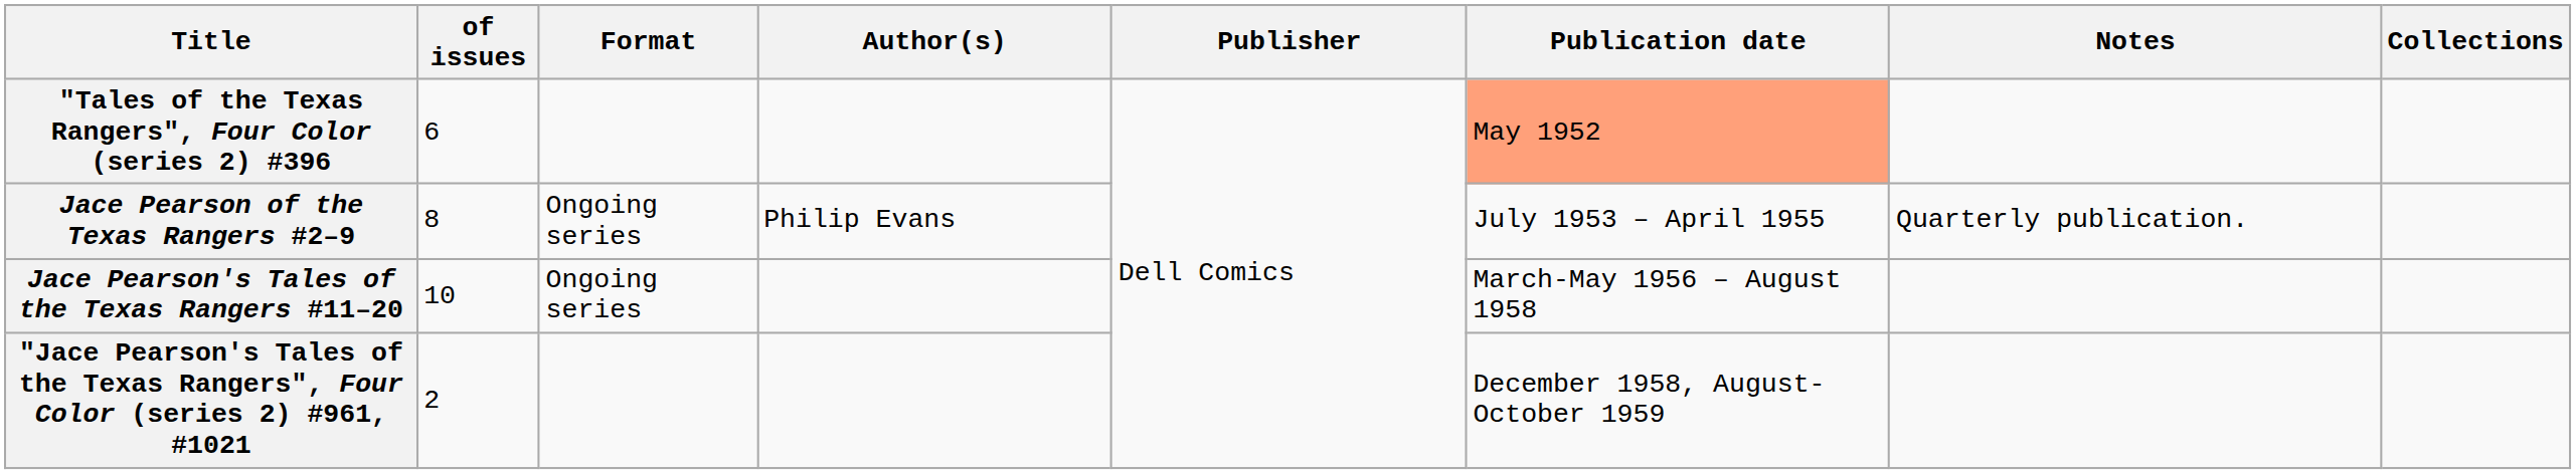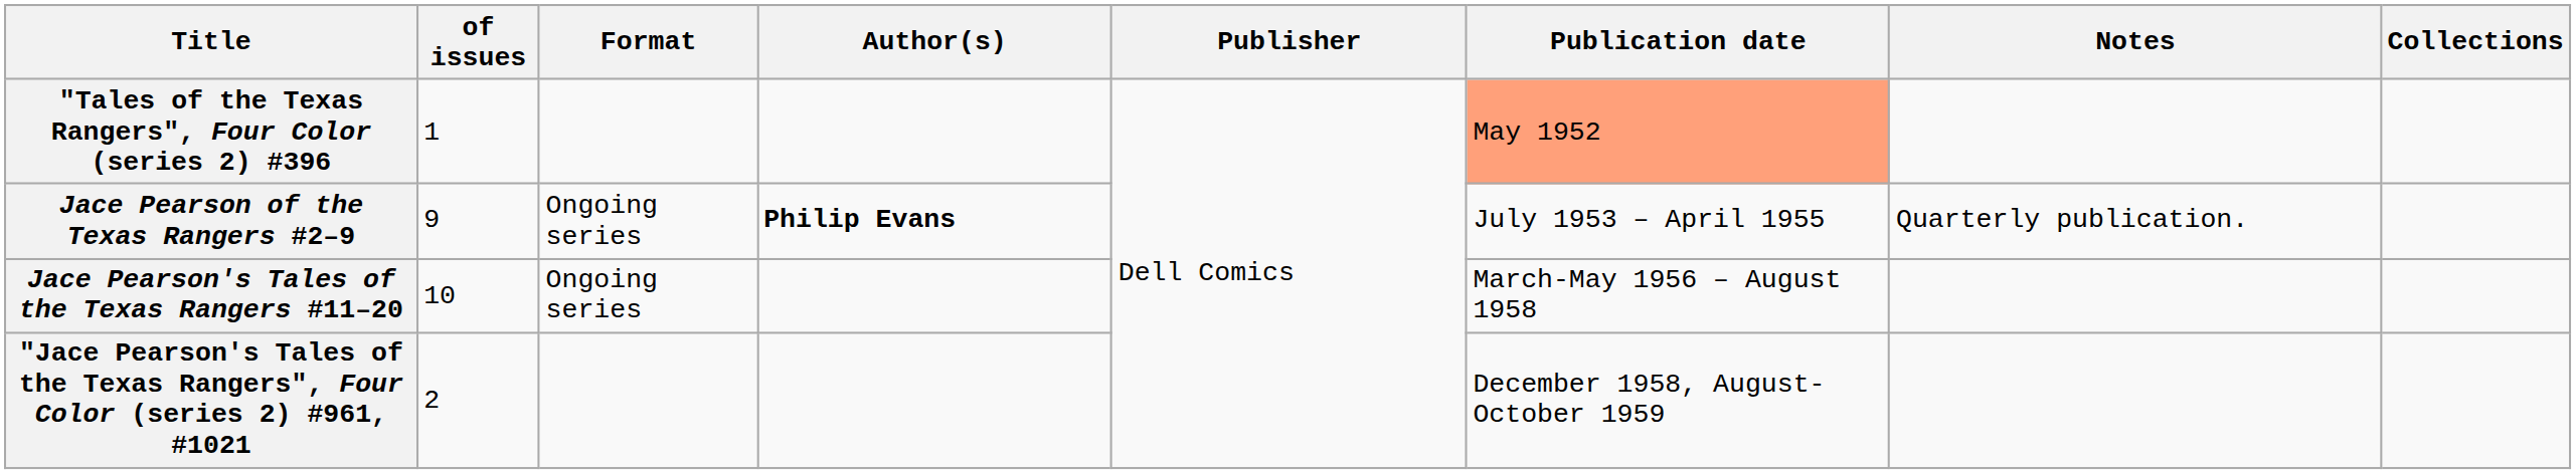"Tales of the Texas Rangers", Four Color (series 2) #396 | of issues: 6 -> 1
Jace Pearson of the Texas Rangers #2–9 | of issues: 8 -> 9
Jace Pearson of the Texas Rangers #2–9 | Author(s): normal -> bold
